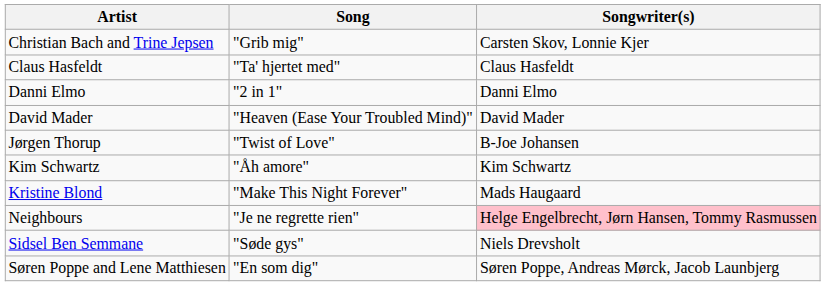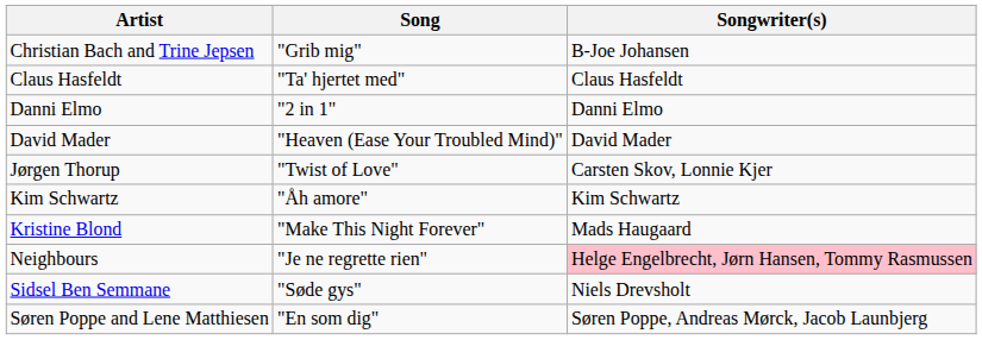Christian Bach and Trine Jepsen | Songwriter(s): Carsten Skov, Lonnie Kjer -> B-Joe Johansen
Jørgen Thorup | Songwriter(s): B-Joe Johansen -> Carsten Skov, Lonnie Kjer
